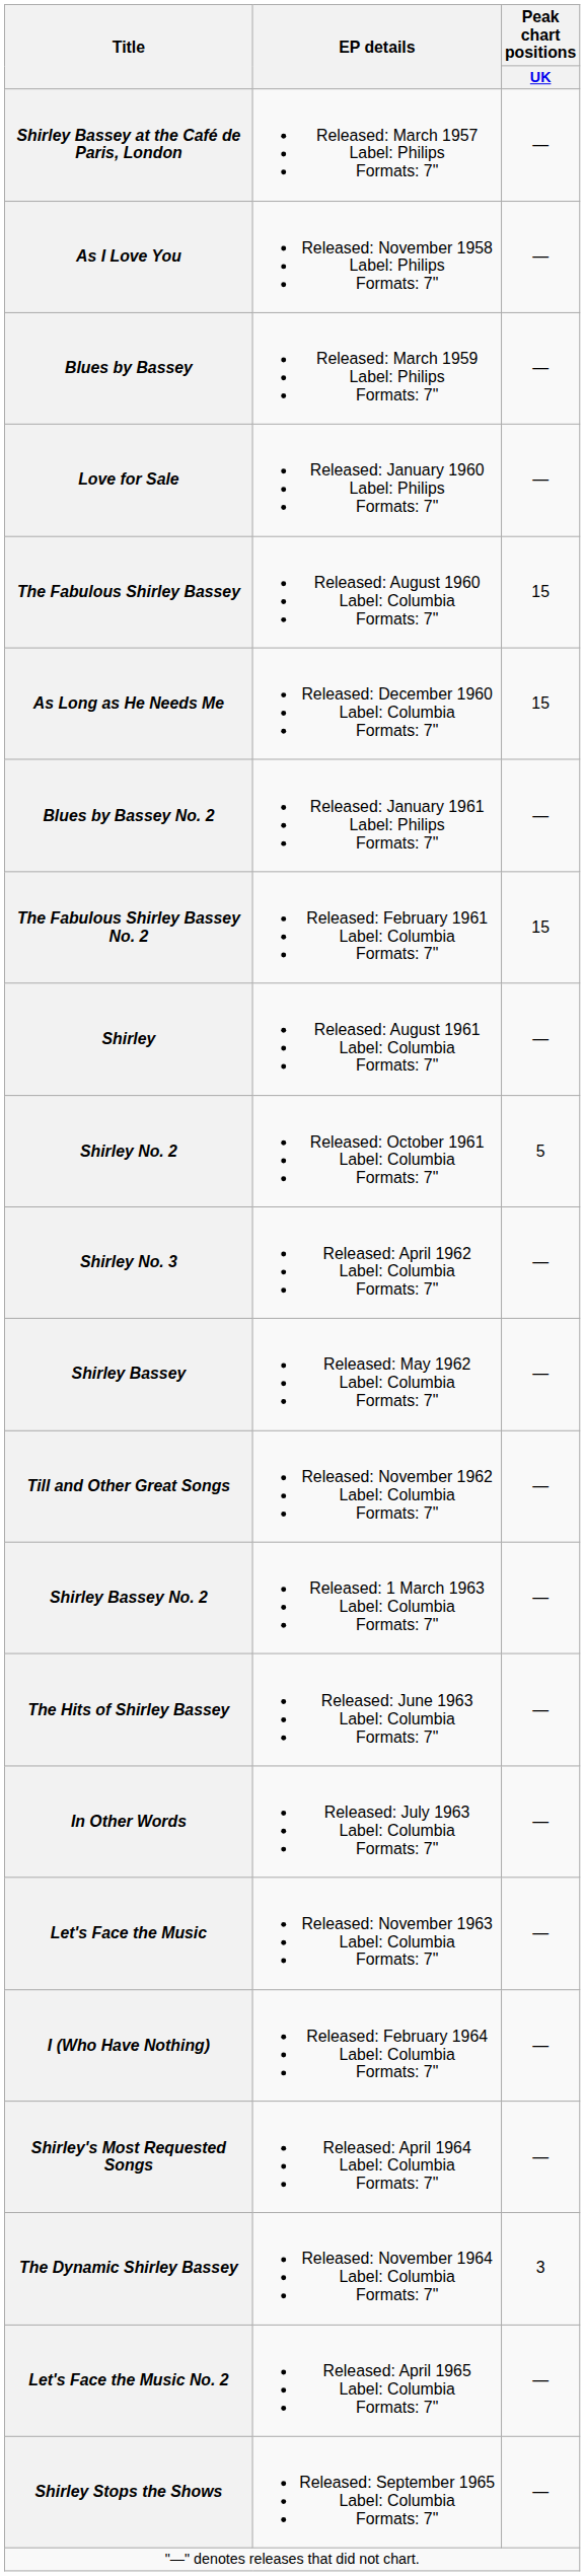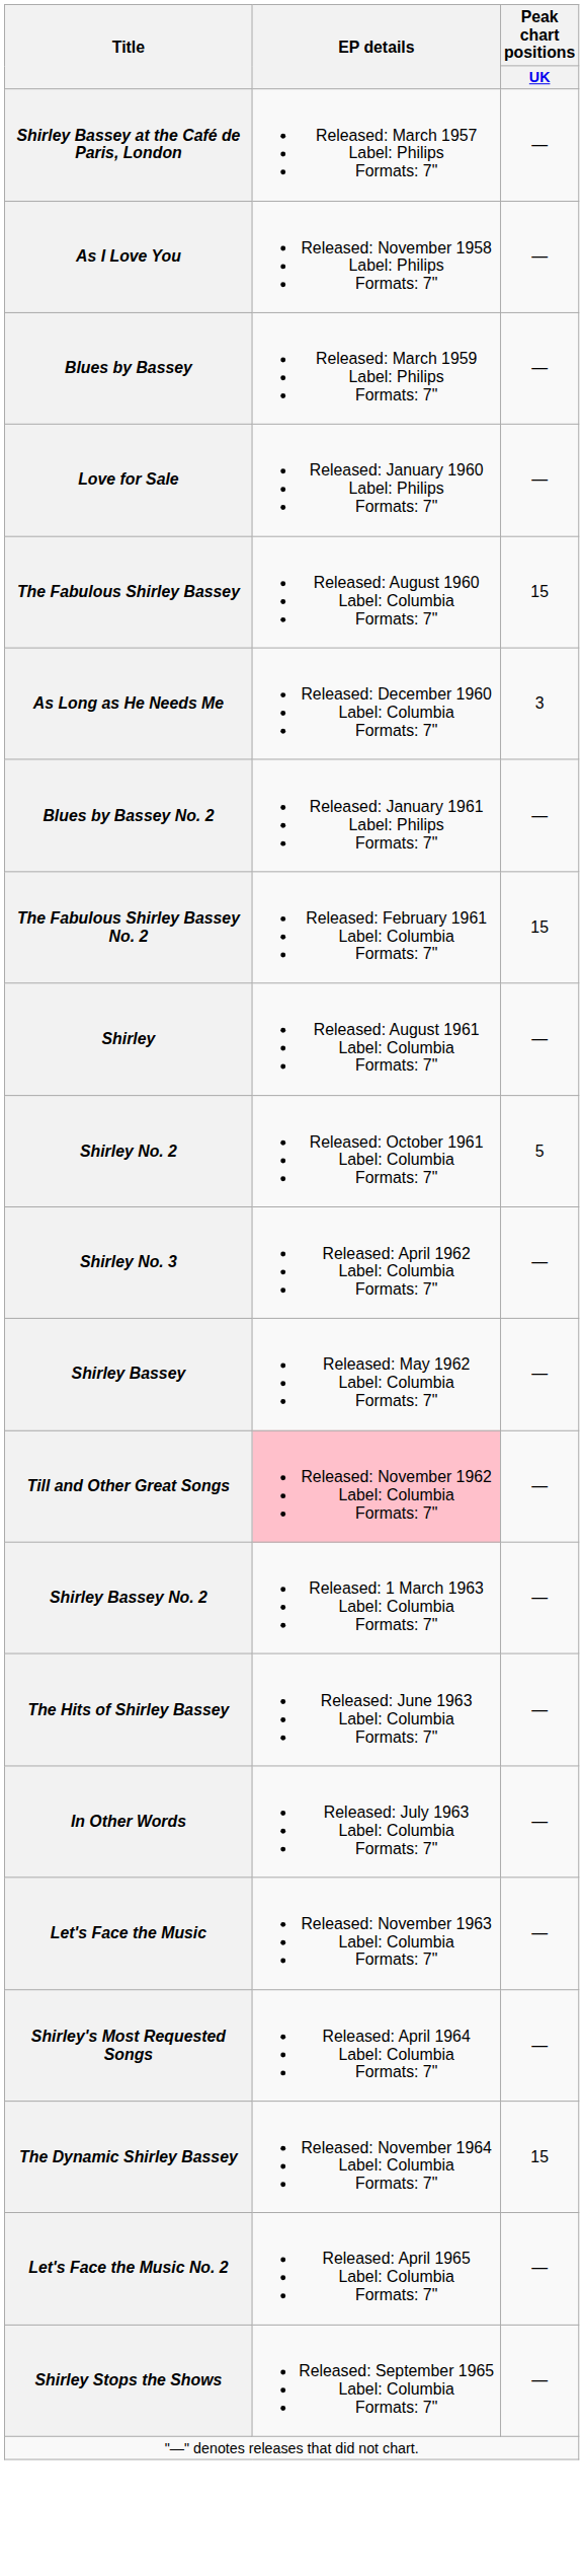As Long as He Needs Me | Peak chart positions / UK: 15 -> 3
Till and Other Great Songs | EP details: no background -> pink background
- row: I (Who Have Nothing) | Released: February 1964 Label: Columbia Formats: 7" | —
The Dynamic Shirley Bassey | Peak chart positions / UK: 3 -> 15
